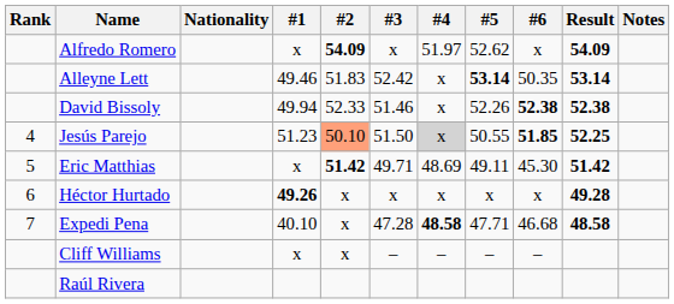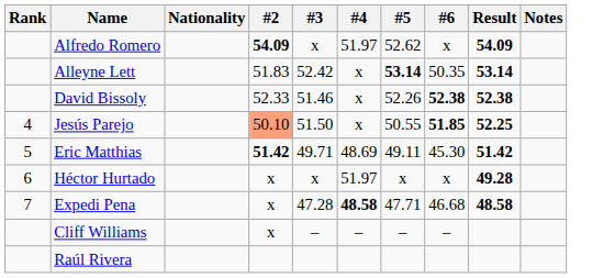- column: #1 | x | 49.46 | 49.94 | 51.23 | x | 49.26 | 40.10 | x
Jesús Parejo | #4: lightgrey background -> no background
Héctor Hurtado | #4: x -> 51.97
